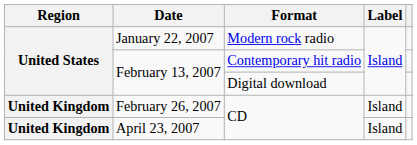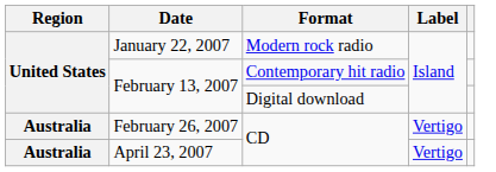February 26, 2007 | Region: United Kingdom -> Australia
February 26, 2007 | Label: Island -> Vertigo
April 23, 2007 | Region: United Kingdom -> Australia
April 23, 2007 | Label: Island -> Vertigo
